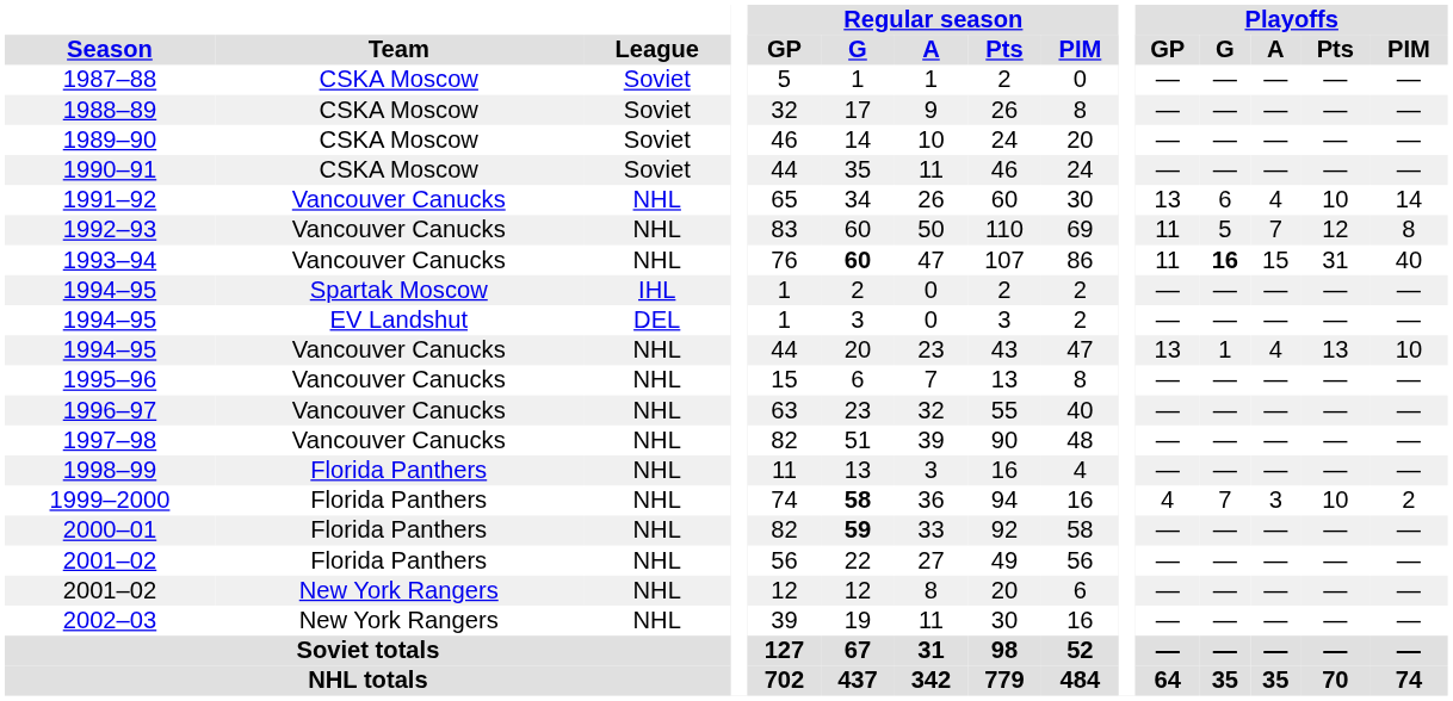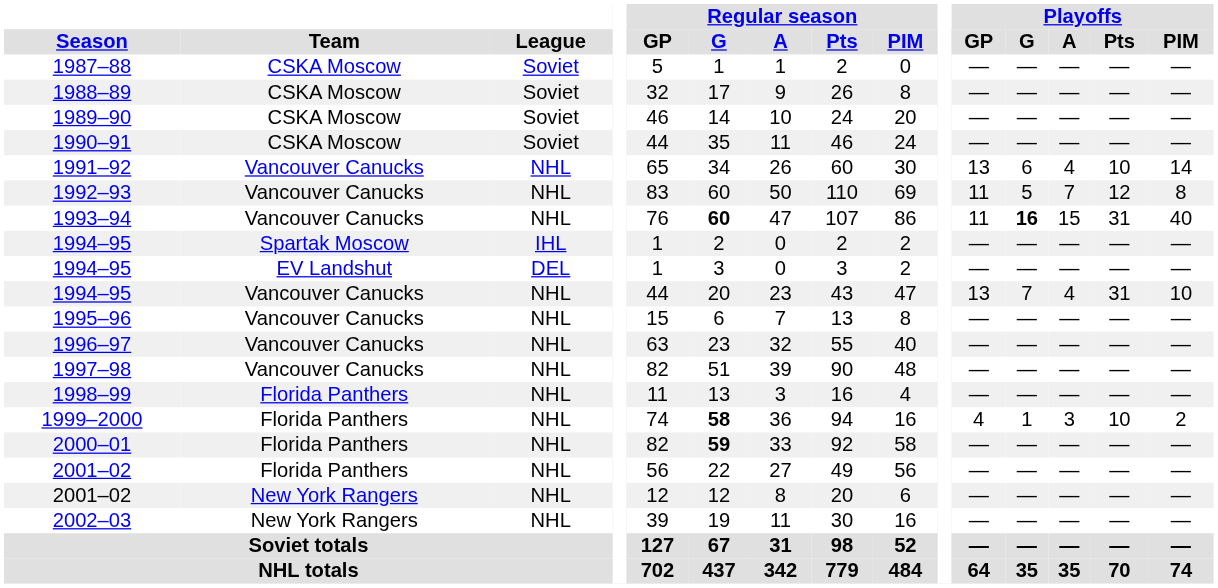1994–95 / Vancouver Canucks | Playoffs / G: 1 -> 7
1994–95 / Vancouver Canucks | Playoffs / Pts: 13 -> 31
1999–2000 | Playoffs / G: 7 -> 1
